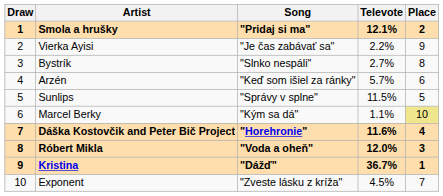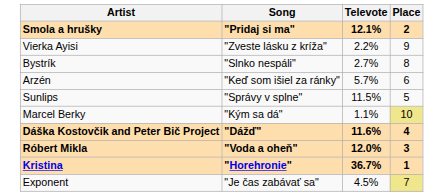- column: Draw | 1 | 2 | 3 | 4 | 5 | 6 | 7 | 8 | 9 | 10
Vierka Ayisi | Song: "Je čas zabávať sa" -> "Zveste lásku z kríža"
Dáška Kostovčik and Peter Bič Project | Song: "Horehronie" -> "Dážď"
Kristina | Song: "Dážď" -> "Horehronie"
Exponent | Song: "Zveste lásku z kríža" -> "Je čas zabávať sa"
Exponent | Place: no background -> khaki background
